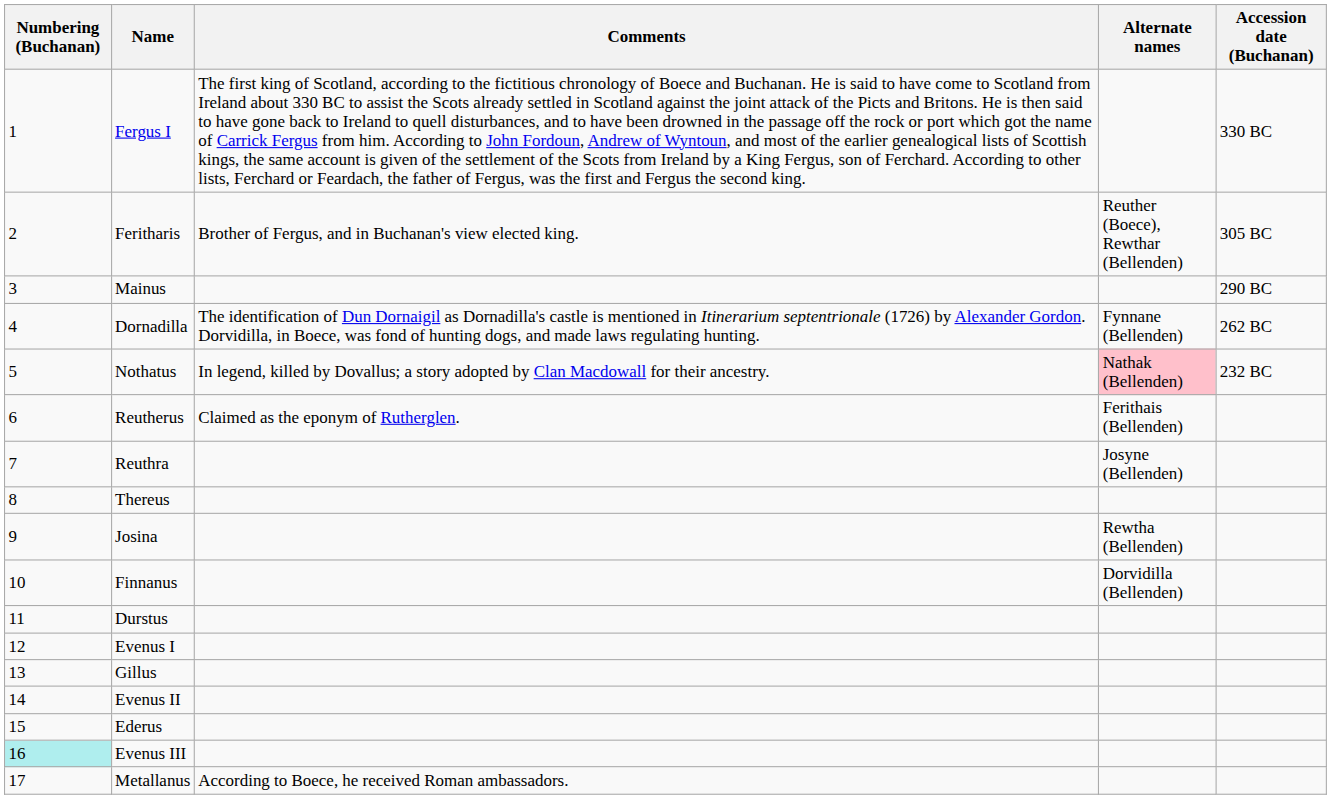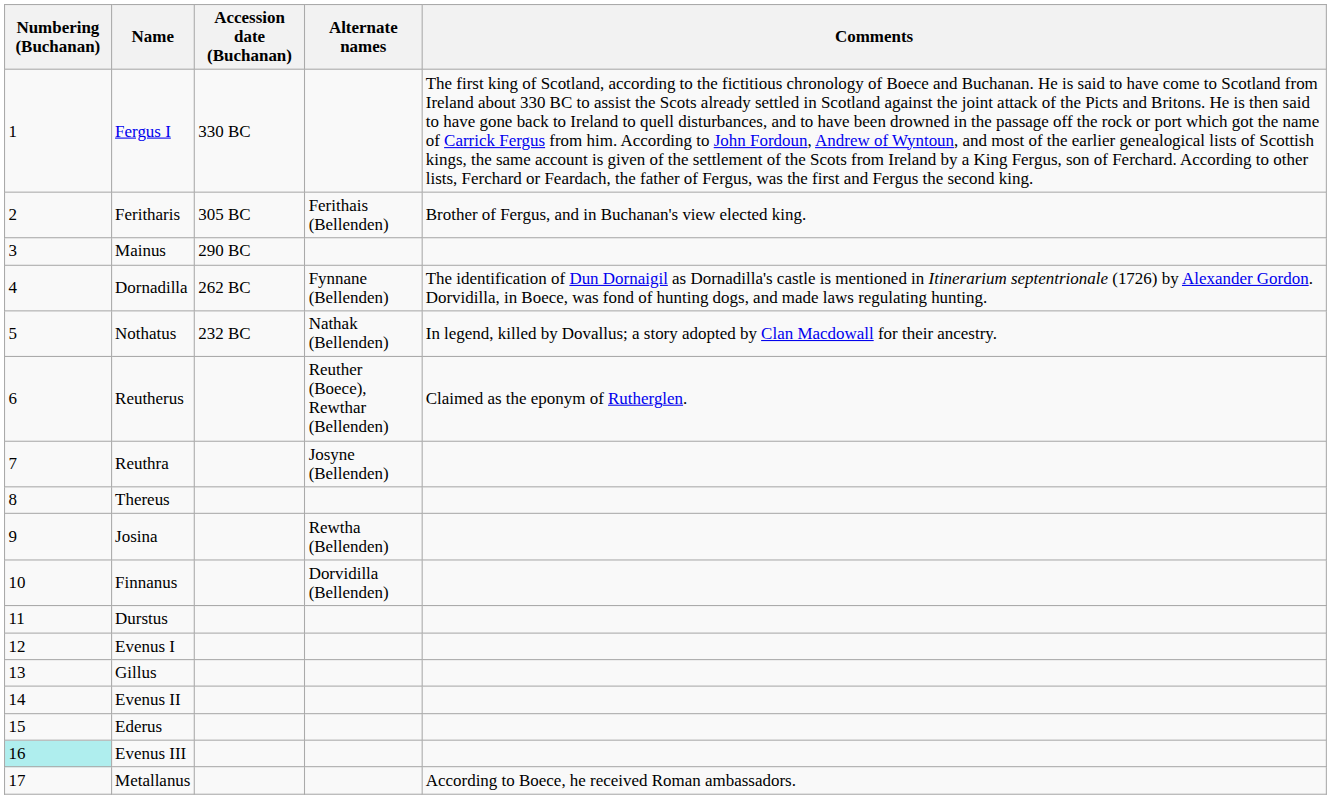columns swapped: Accession date (Buchanan) <-> Comments
Feritharis | Alternate names: Reuther (Boece), Rewthar (Bellenden) -> Ferithais (Bellenden)
Nothatus | Alternate names: pink background -> no background
Reutherus | Alternate names: Ferithais (Bellenden) -> Reuther (Boece), Rewthar (Bellenden)
